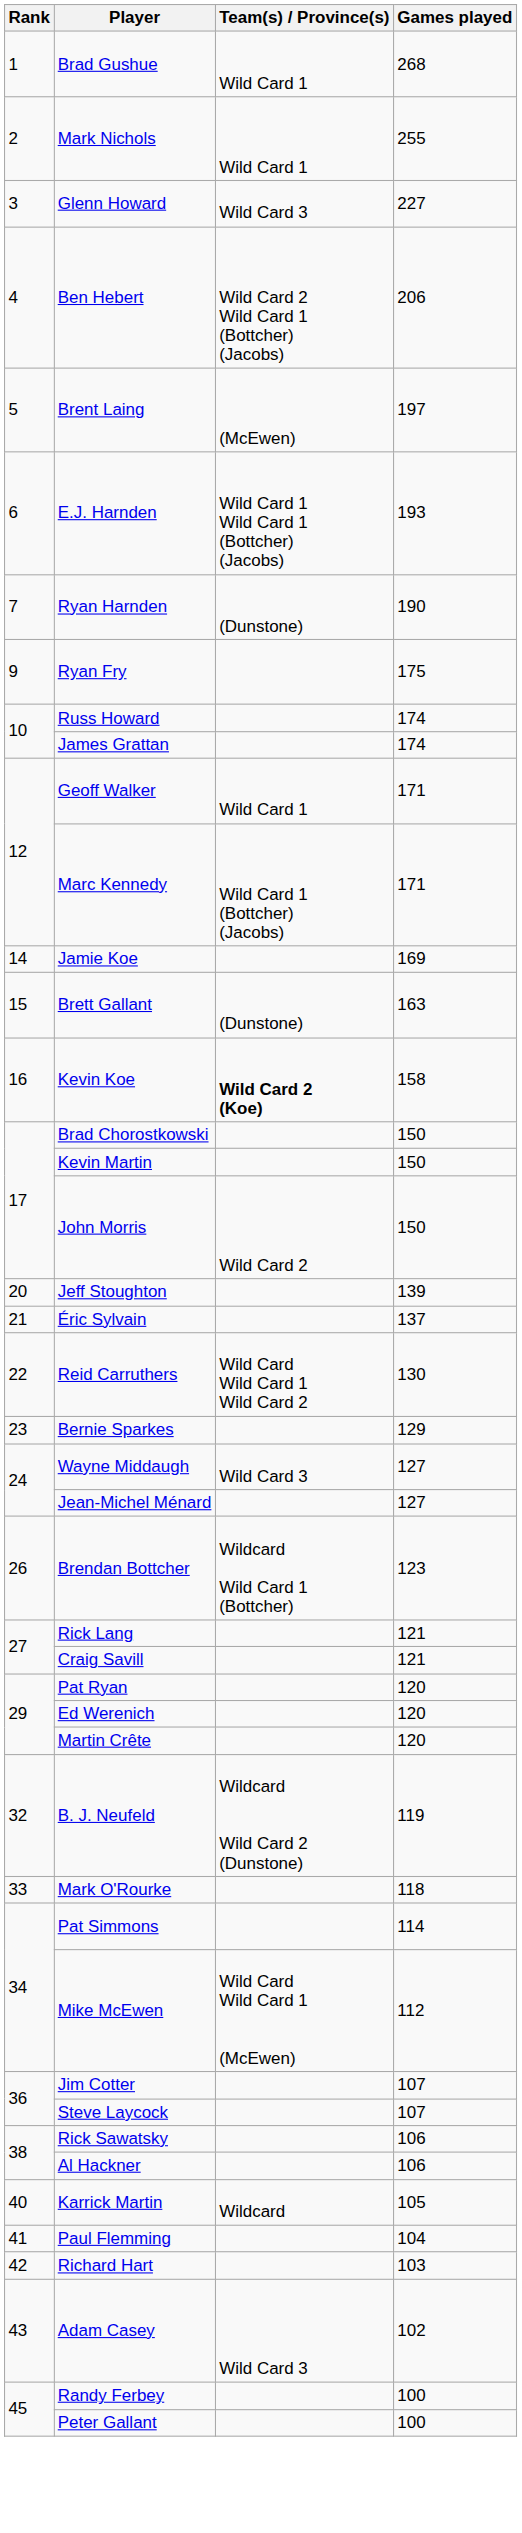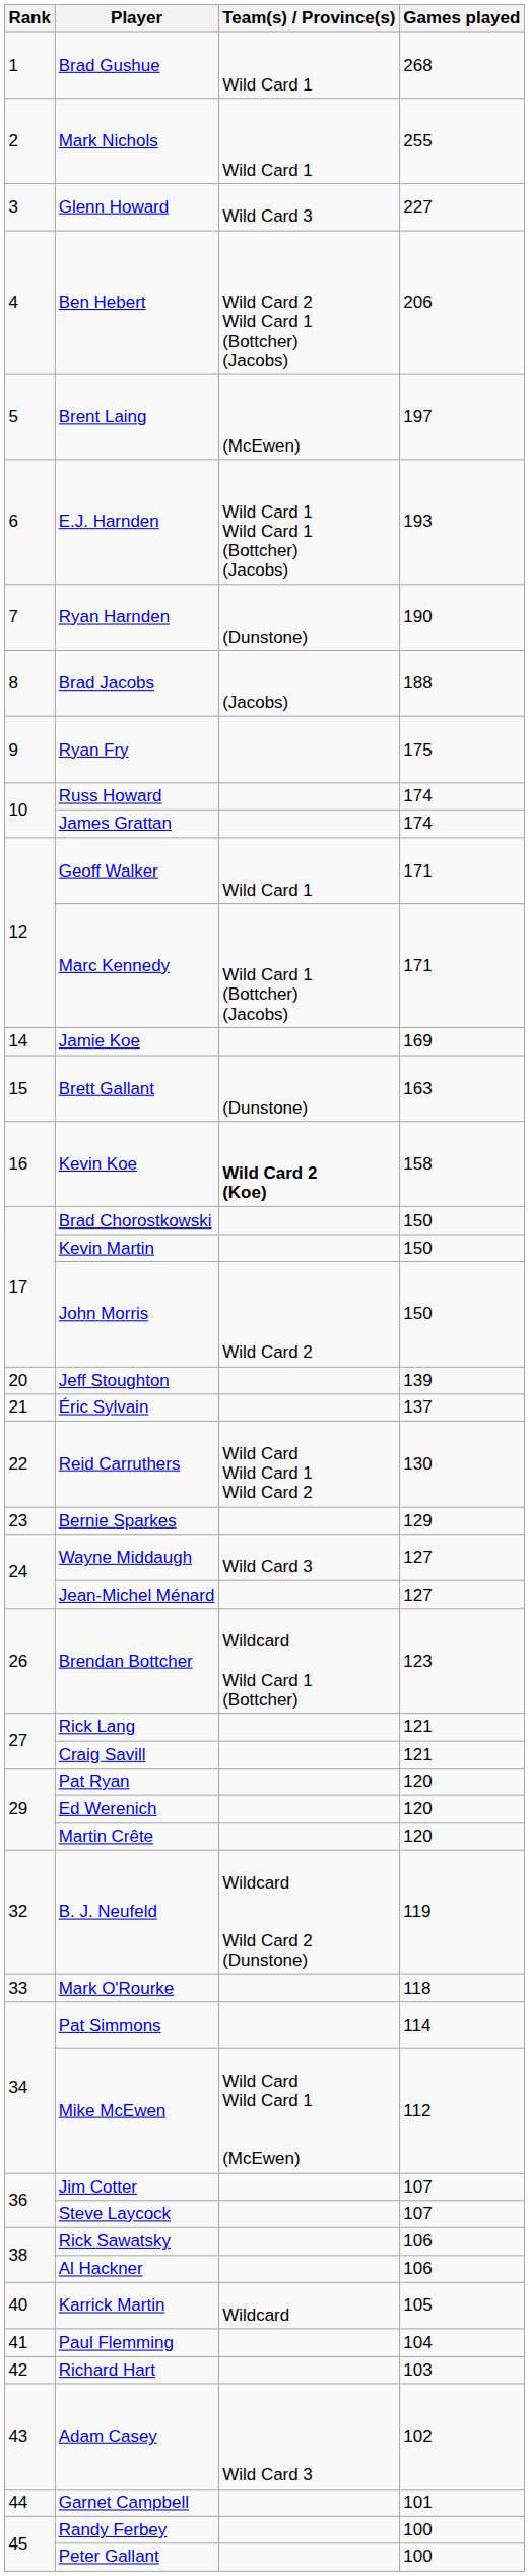+ row: 8 | Brad Jacobs | (Jacobs) | 188
+ row: 44 | Garnet Campbell | 101
